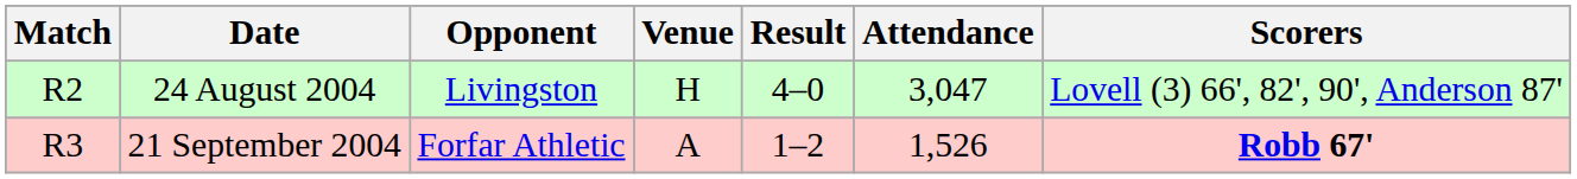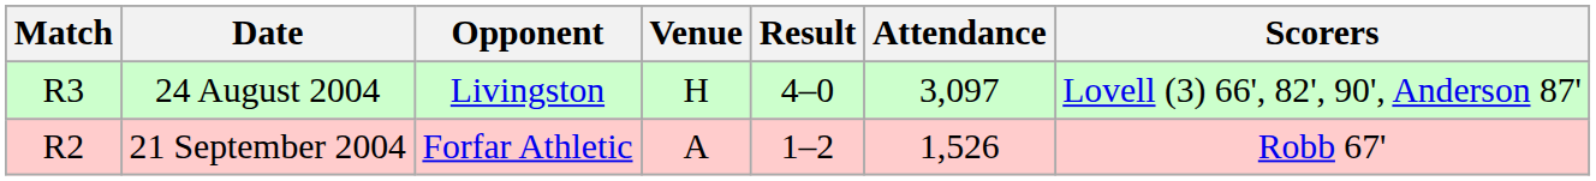24 August 2004 | Match: R2 -> R3
24 August 2004 | Attendance: 3,047 -> 3,097
21 September 2004 | Match: R3 -> R2
21 September 2004 | Scorers: bold -> normal
